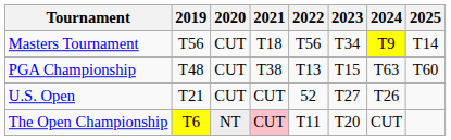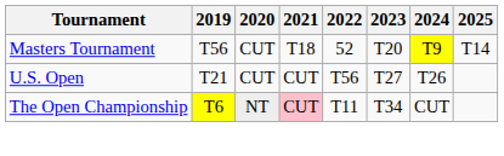Masters Tournament | 2022: T56 -> 52
Masters Tournament | 2023: T34 -> T20
- row: PGA Championship | T48 | CUT | T38 | T13 | T15 | T63 | T60
U.S. Open | 2022: 52 -> T56
The Open Championship | 2023: T20 -> T34
